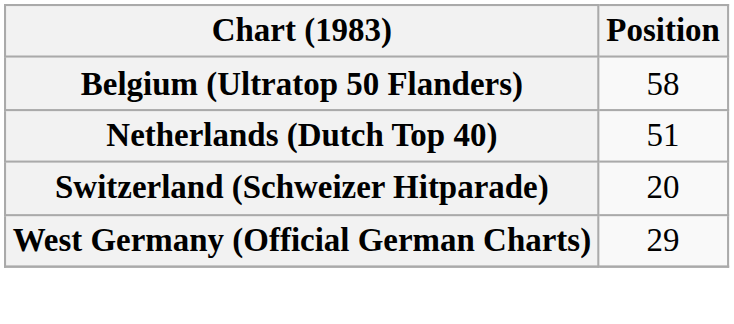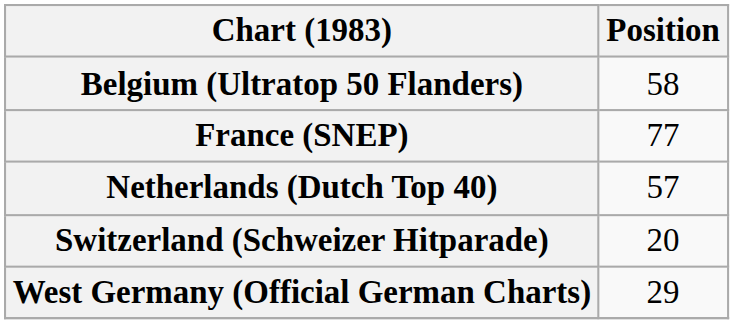+ row: France (SNEP) | 77
Netherlands (Dutch Top 40) | Position: 51 -> 57
